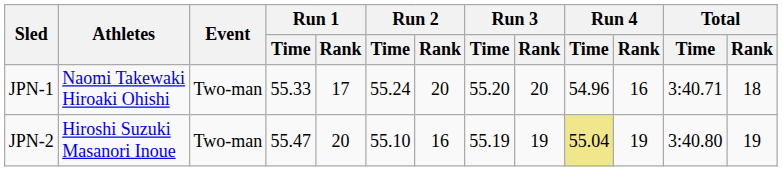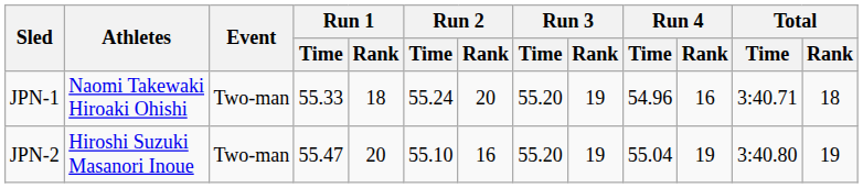JPN-1 | Run 1 / Rank: 17 -> 18
JPN-1 | Run 3 / Rank: 20 -> 19
JPN-2 | Run 3 / Time: 55.19 -> 55.20
JPN-2 | Run 4 / Time: khaki background -> no background
